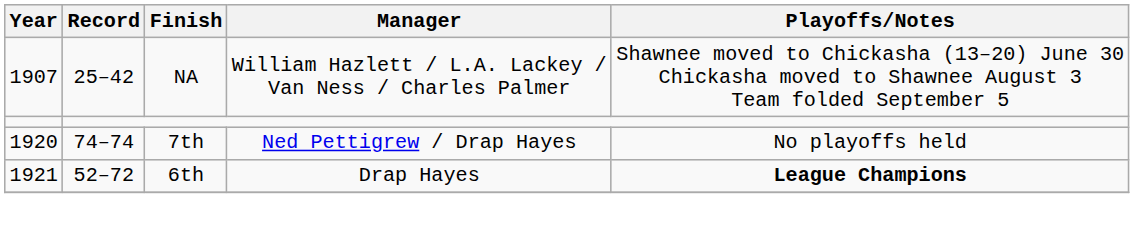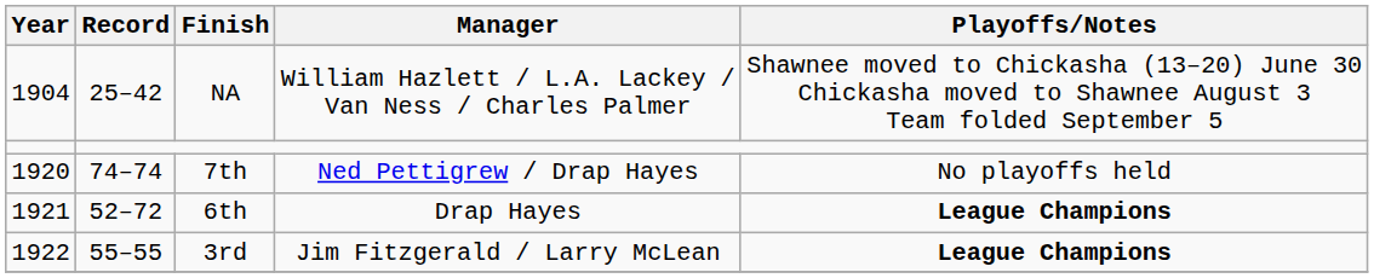NA | Year: 1907 -> 1904
+ row: 1922 | 55–55 | 3rd | Jim Fitzgerald / Larry McLean | League Champions
